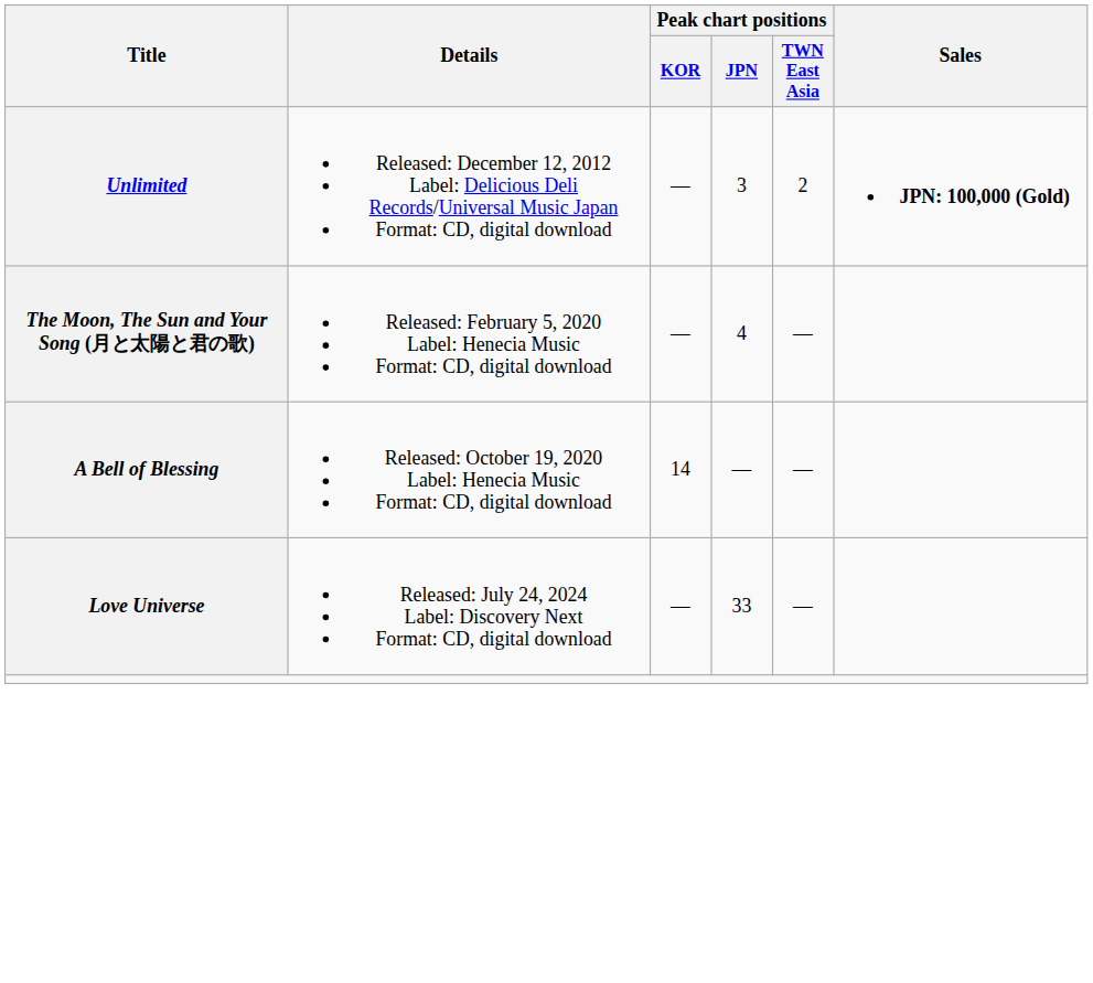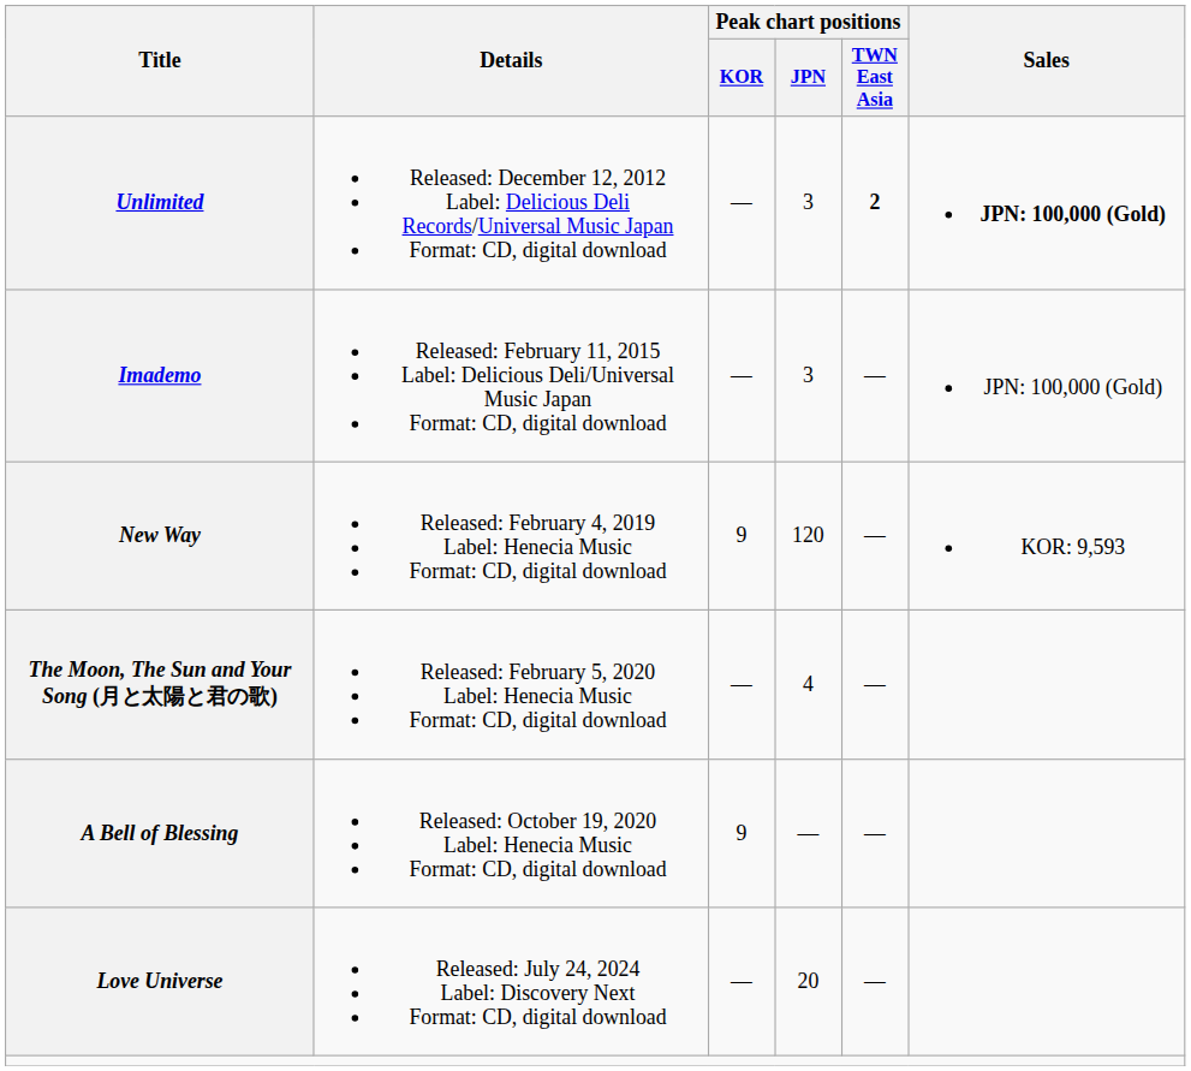Unlimited | Peak chart positions / TWN East Asia: normal -> bold
+ row: Imademo | Released: February 11, 2015 Label: Delicious Deli/Universal Music Japan Format: CD, digital download | — | 3 | — | JPN: 100,000 (Gold)
+ row: New Way | Released: February 4, 2019 Label: Henecia Music Format: CD, digital download | 9 | 120 | — | KOR: 9,593
A Bell of Blessing | Peak chart positions / KOR: 14 -> 9
Love Universe | Peak chart positions / JPN: 33 -> 20
